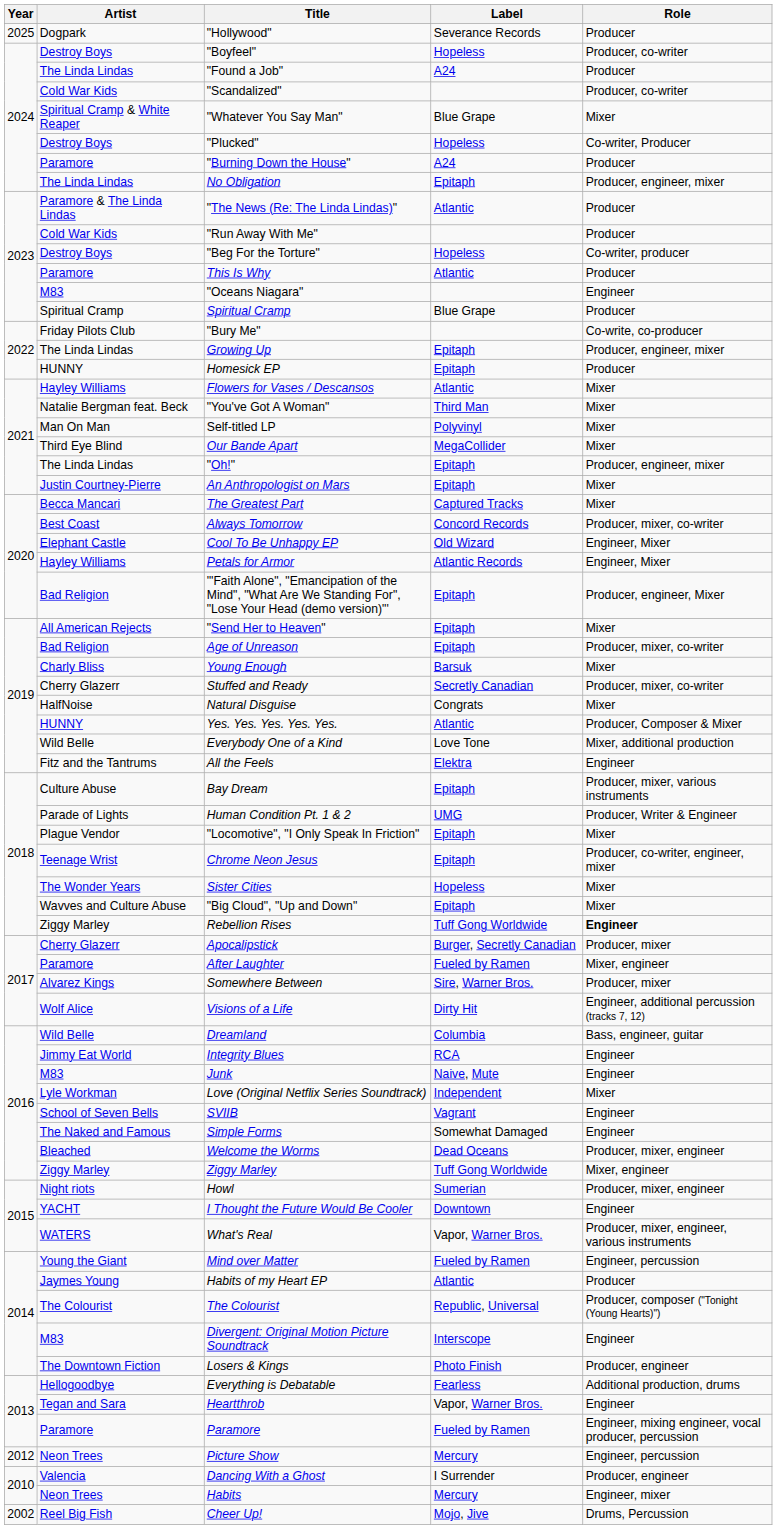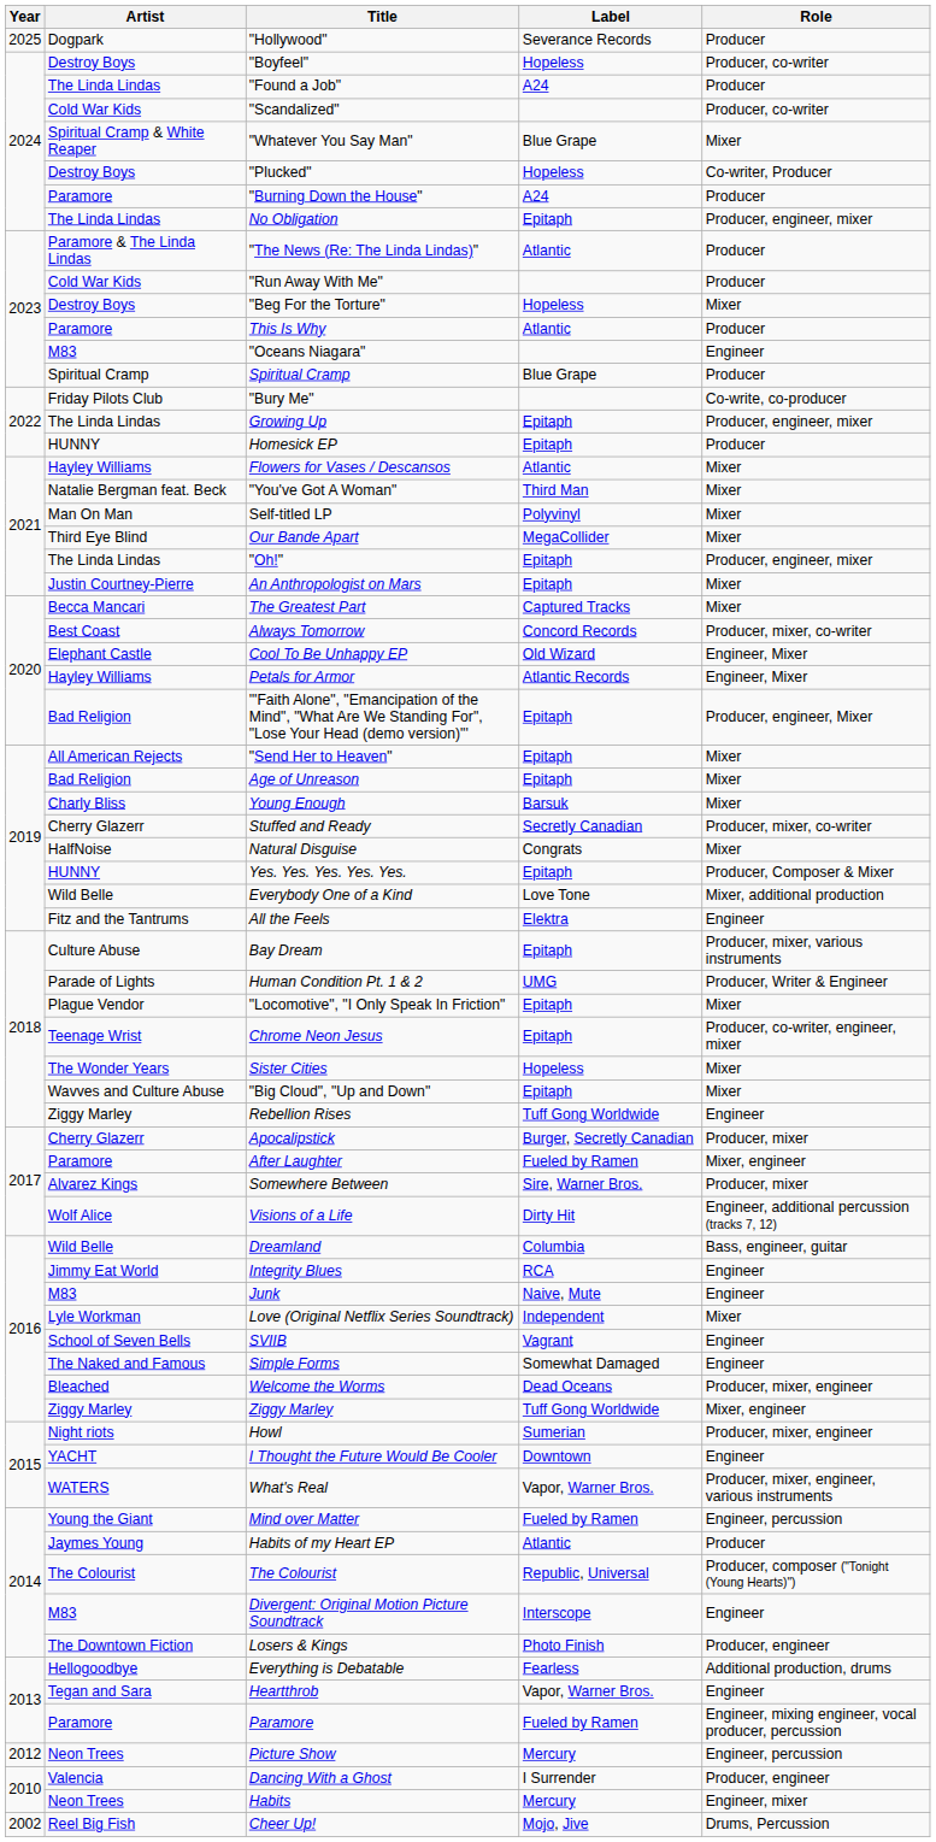"Beg For the Torture" | Role: Co-writer, producer -> Mixer
Age of Unreason | Role: Producer, mixer, co-writer -> Mixer
Yes. Yes. Yes. Yes. Yes. | Label: Atlantic -> Epitaph
Rebellion Rises | Role: bold -> normal
